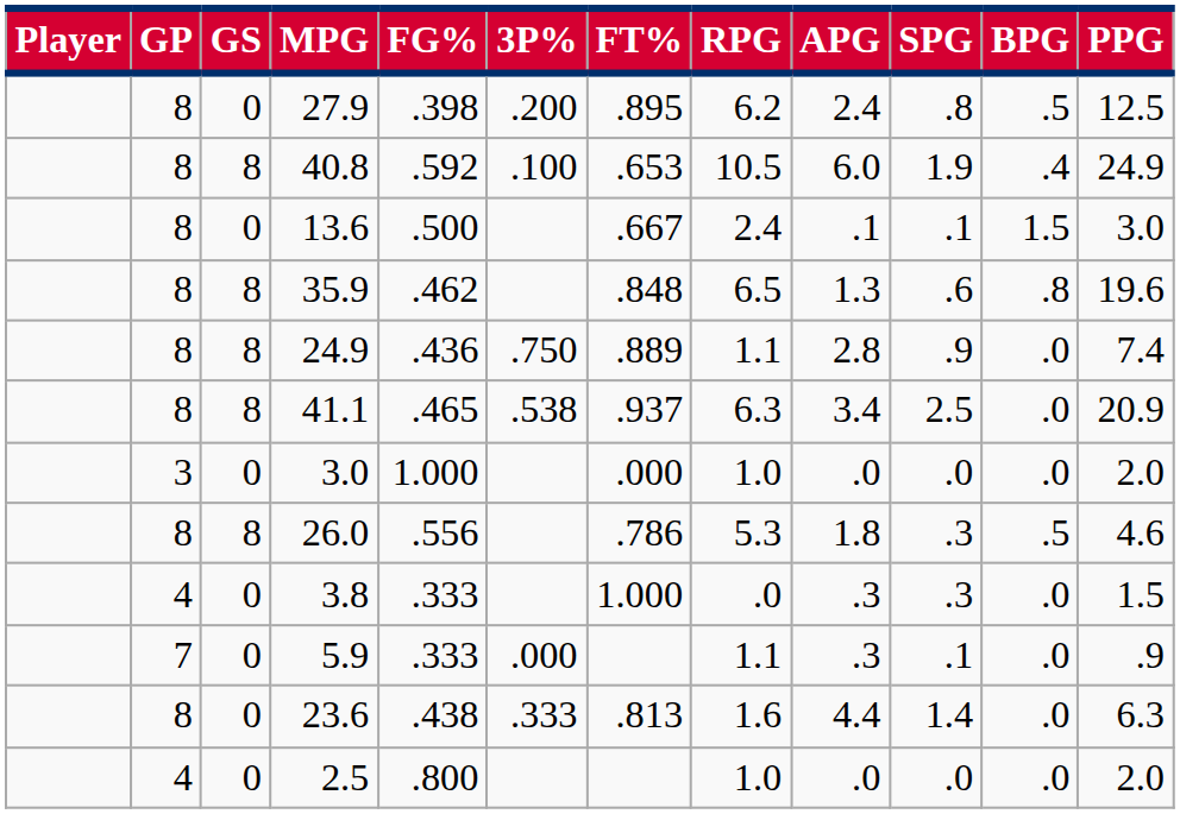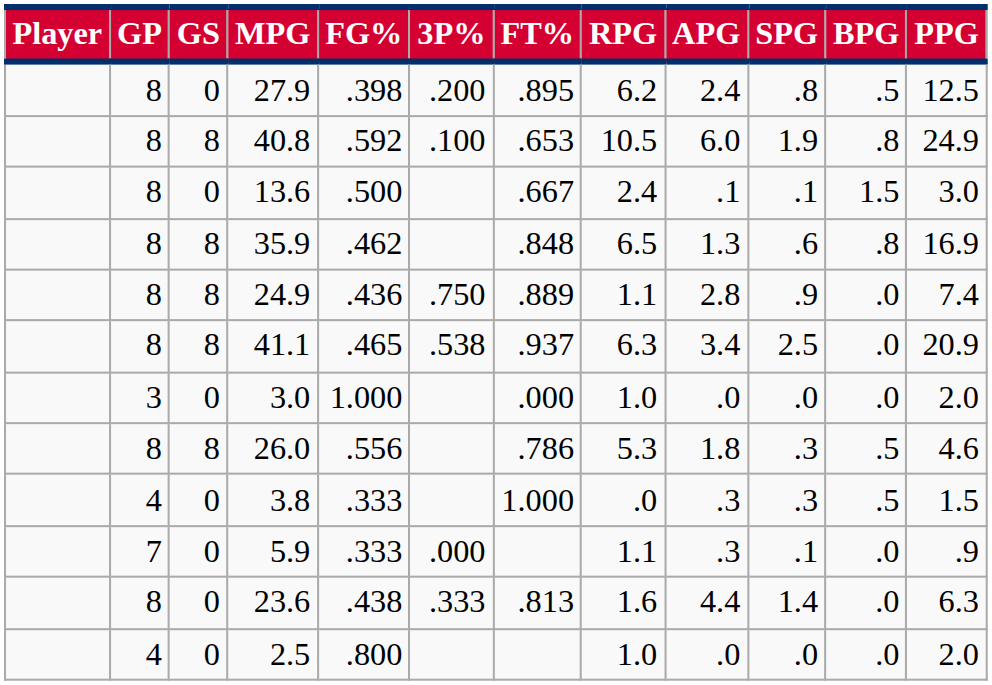40.8 | BPG: .4 -> .8
35.9 | PPG: 19.6 -> 16.9
3.8 | BPG: .0 -> .5
